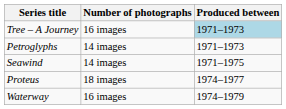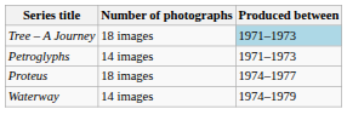Tree – A Journey | Number of photographs: 16 images -> 18 images
- row: Seawind | 14 images | 1971–1975
Waterway | Number of photographs: 16 images -> 14 images
